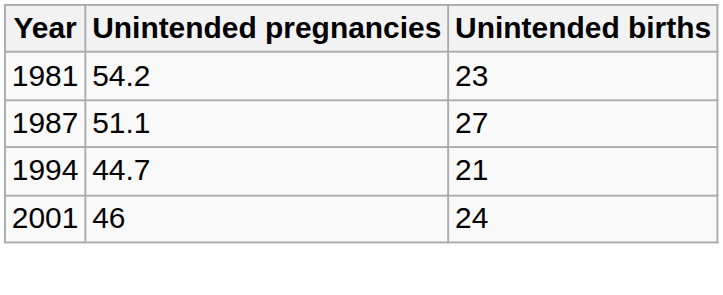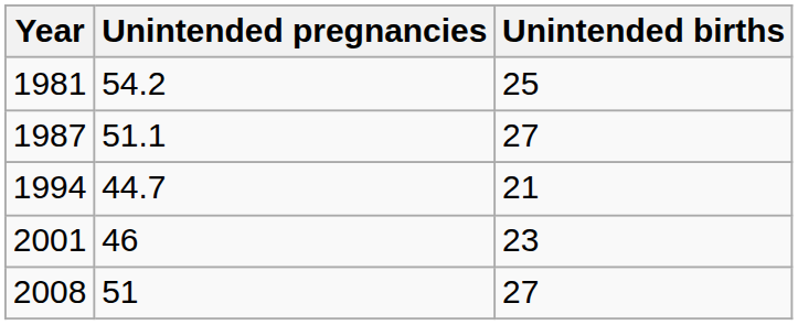1981 | Unintended births: 23 -> 25
2001 | Unintended births: 24 -> 23
+ row: 2008 | 51 | 27
